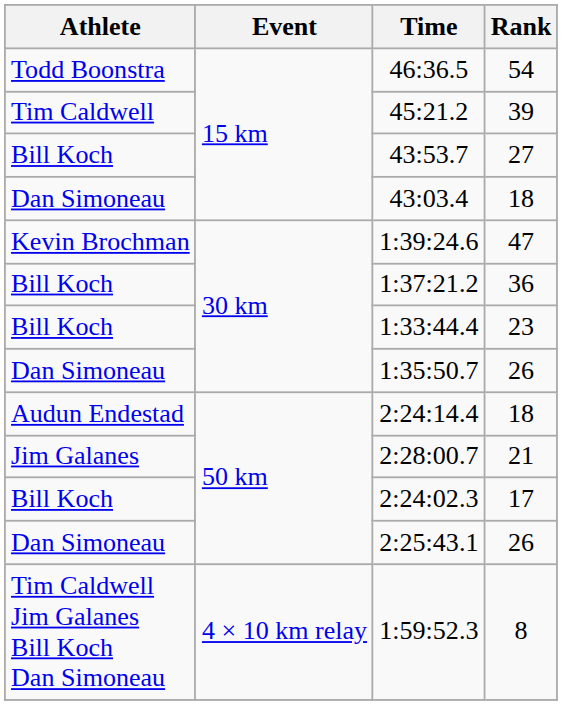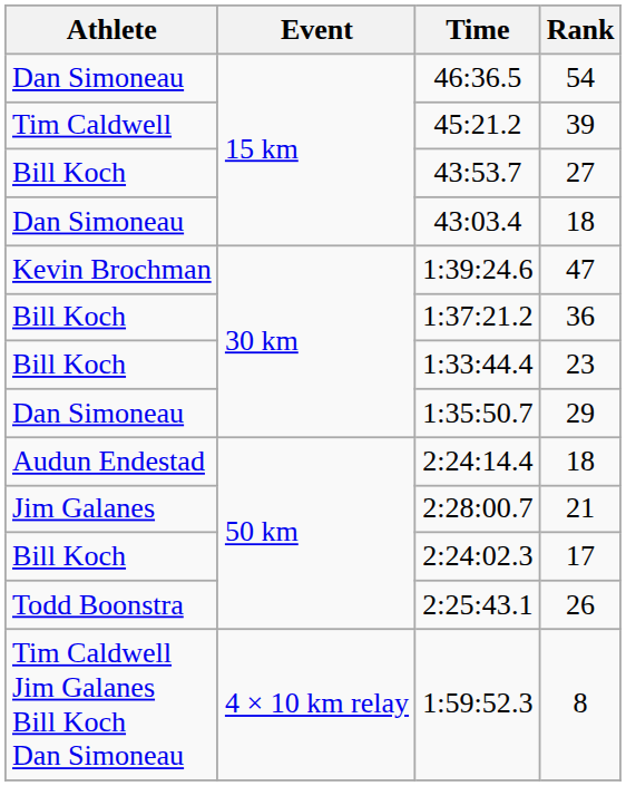46:36.5 | Athlete: Todd Boonstra -> Dan Simoneau
1:35:50.7 | Rank: 26 -> 29
2:25:43.1 | Athlete: Dan Simoneau -> Todd Boonstra
